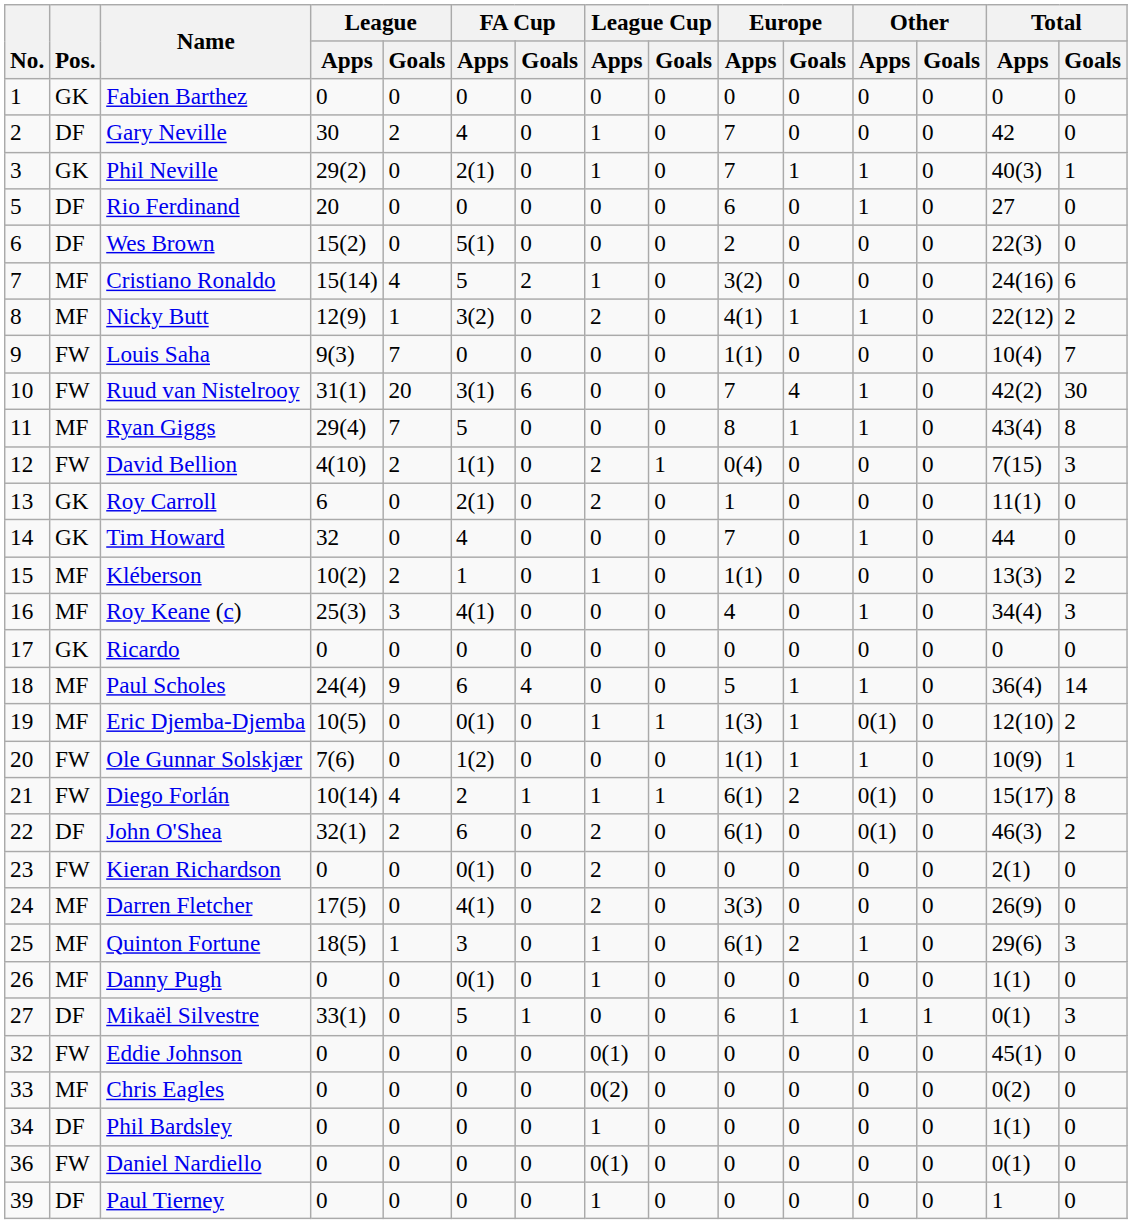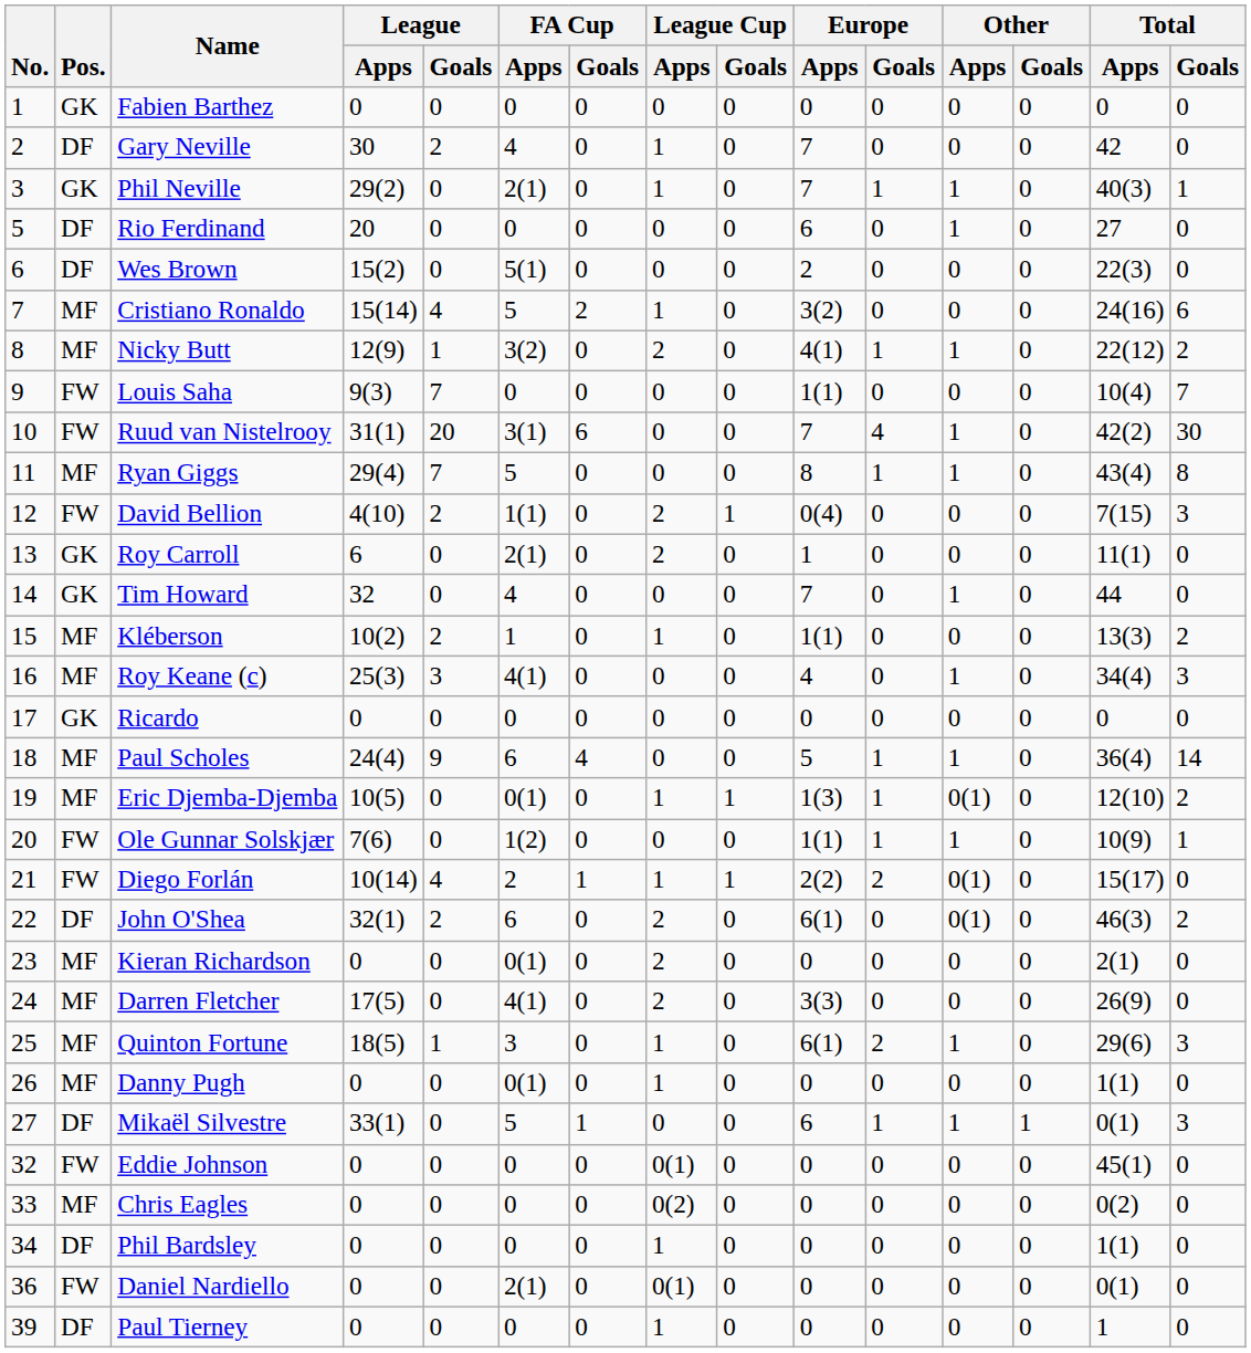Diego Forlán | Europe / Apps: 6(1) -> 2(2)
Diego Forlán | Total / Goals: 8 -> 0
Kieran Richardson | Pos.: FW -> MF
Daniel Nardiello | FA Cup / Apps: 0 -> 2(1)
